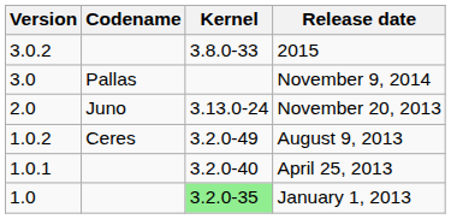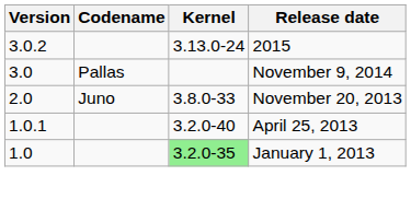2015 | Kernel: 3.8.0-33 -> 3.13.0-24
November 20, 2013 | Kernel: 3.13.0-24 -> 3.8.0-33
- row: 1.0.2 | Ceres | 3.2.0-49 | August 9, 2013
